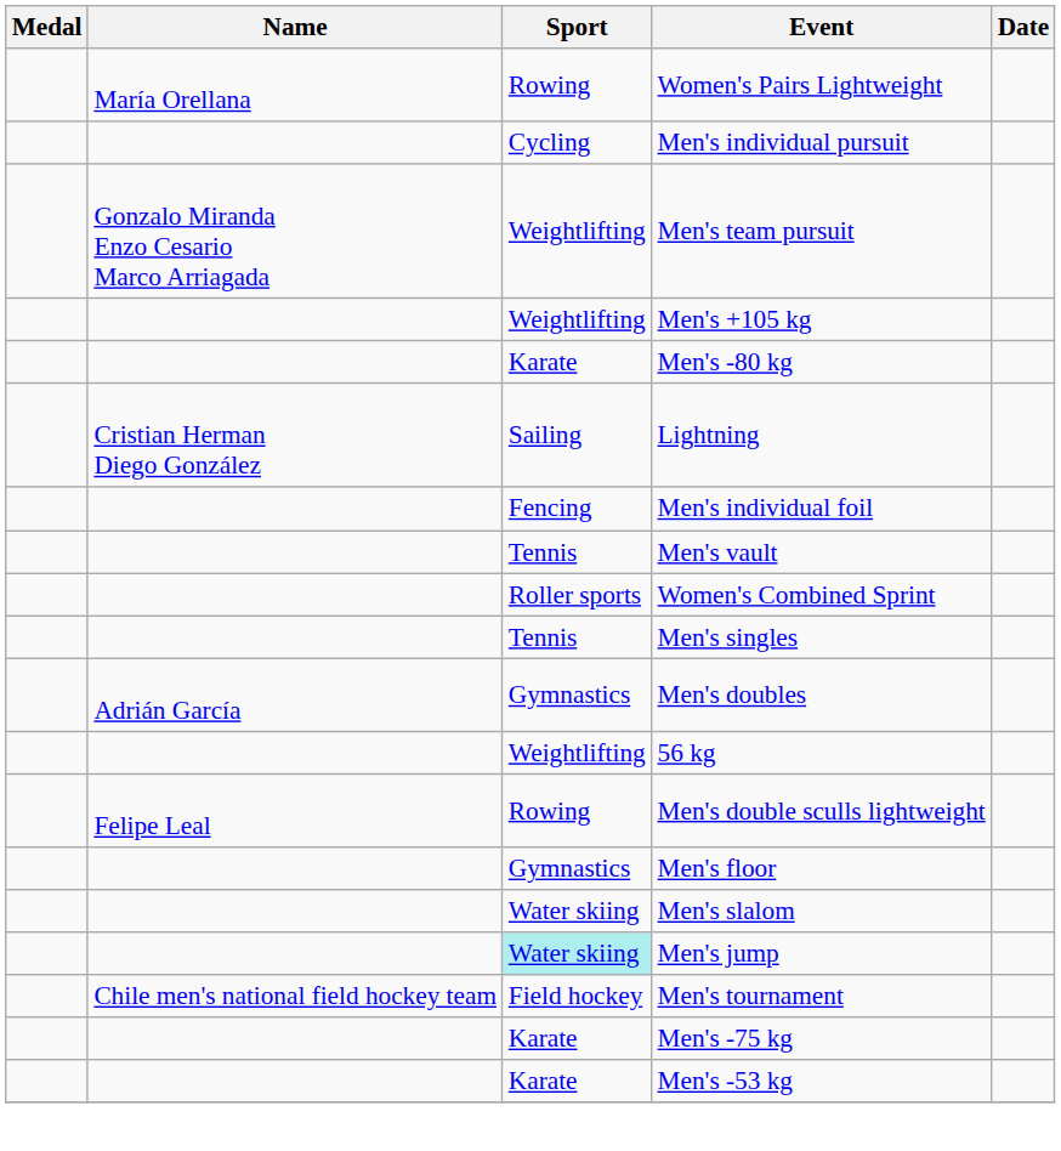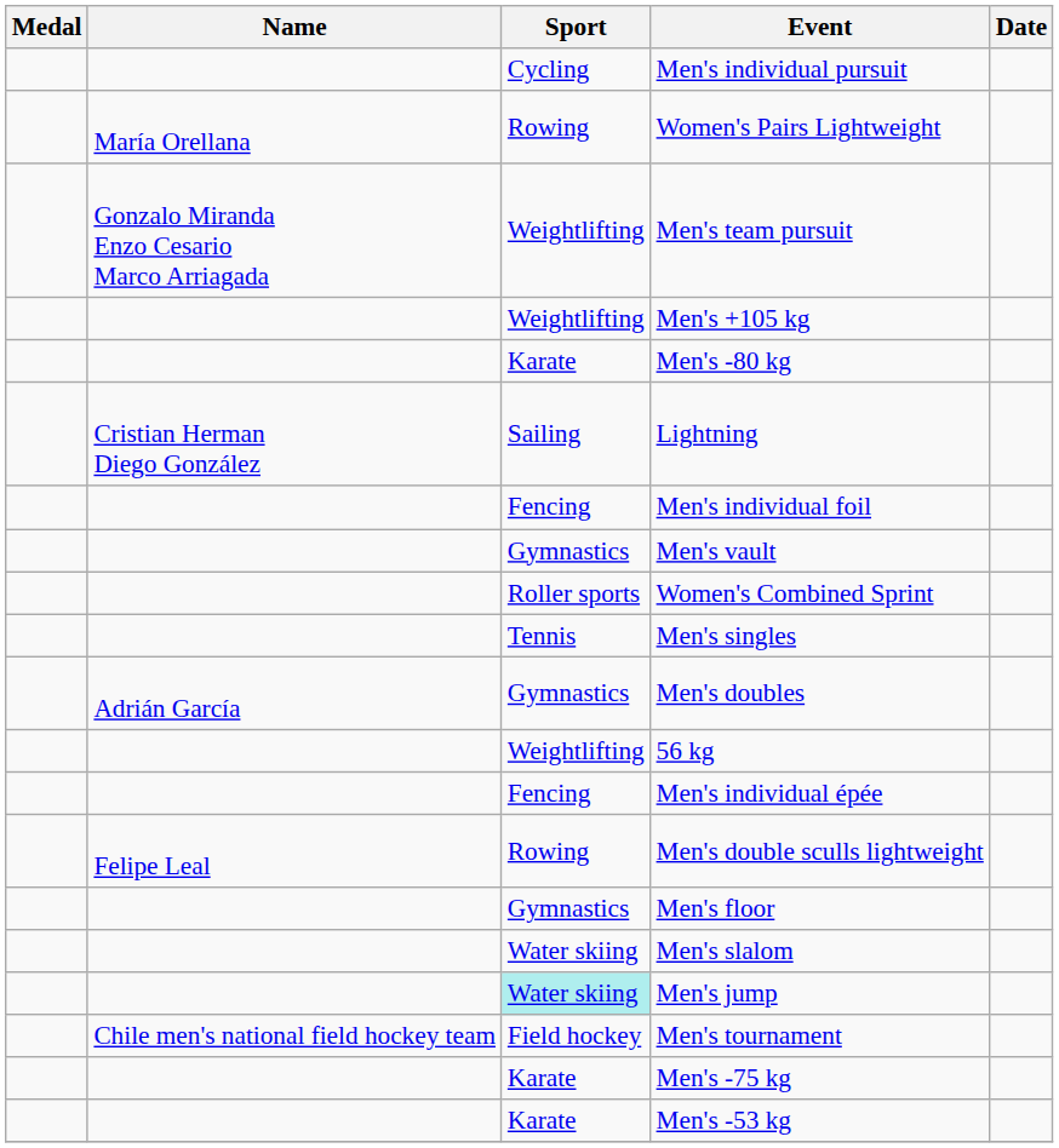rows swapped: Men's individual pursuit <-> Women's Pairs Lightweight
Men's vault | Sport: Tennis -> Gymnastics
+ row: Fencing | Men's individual épée
